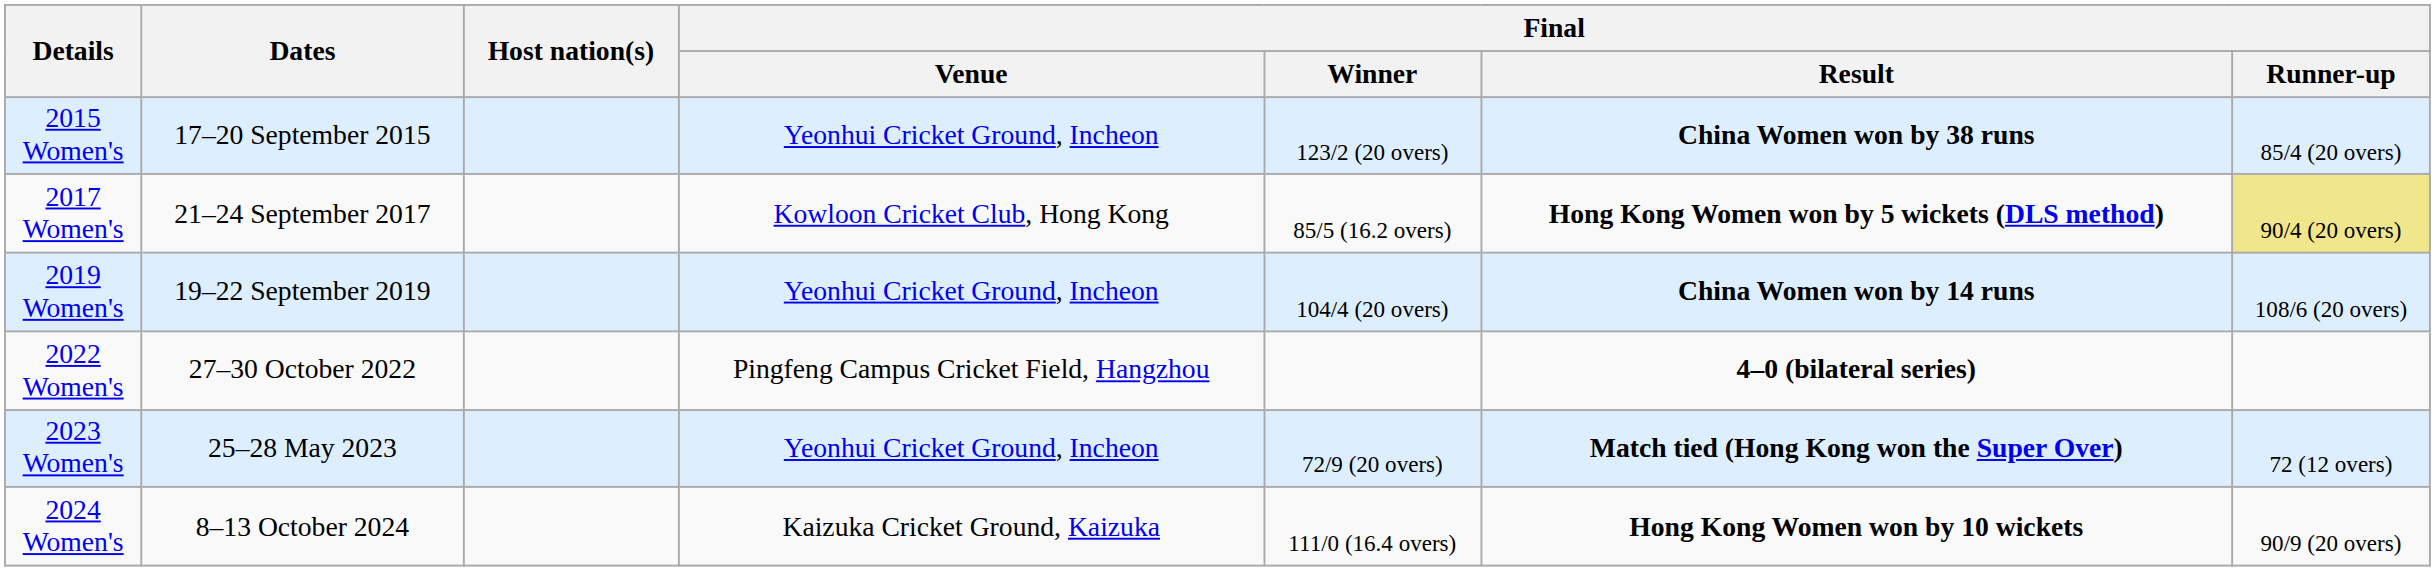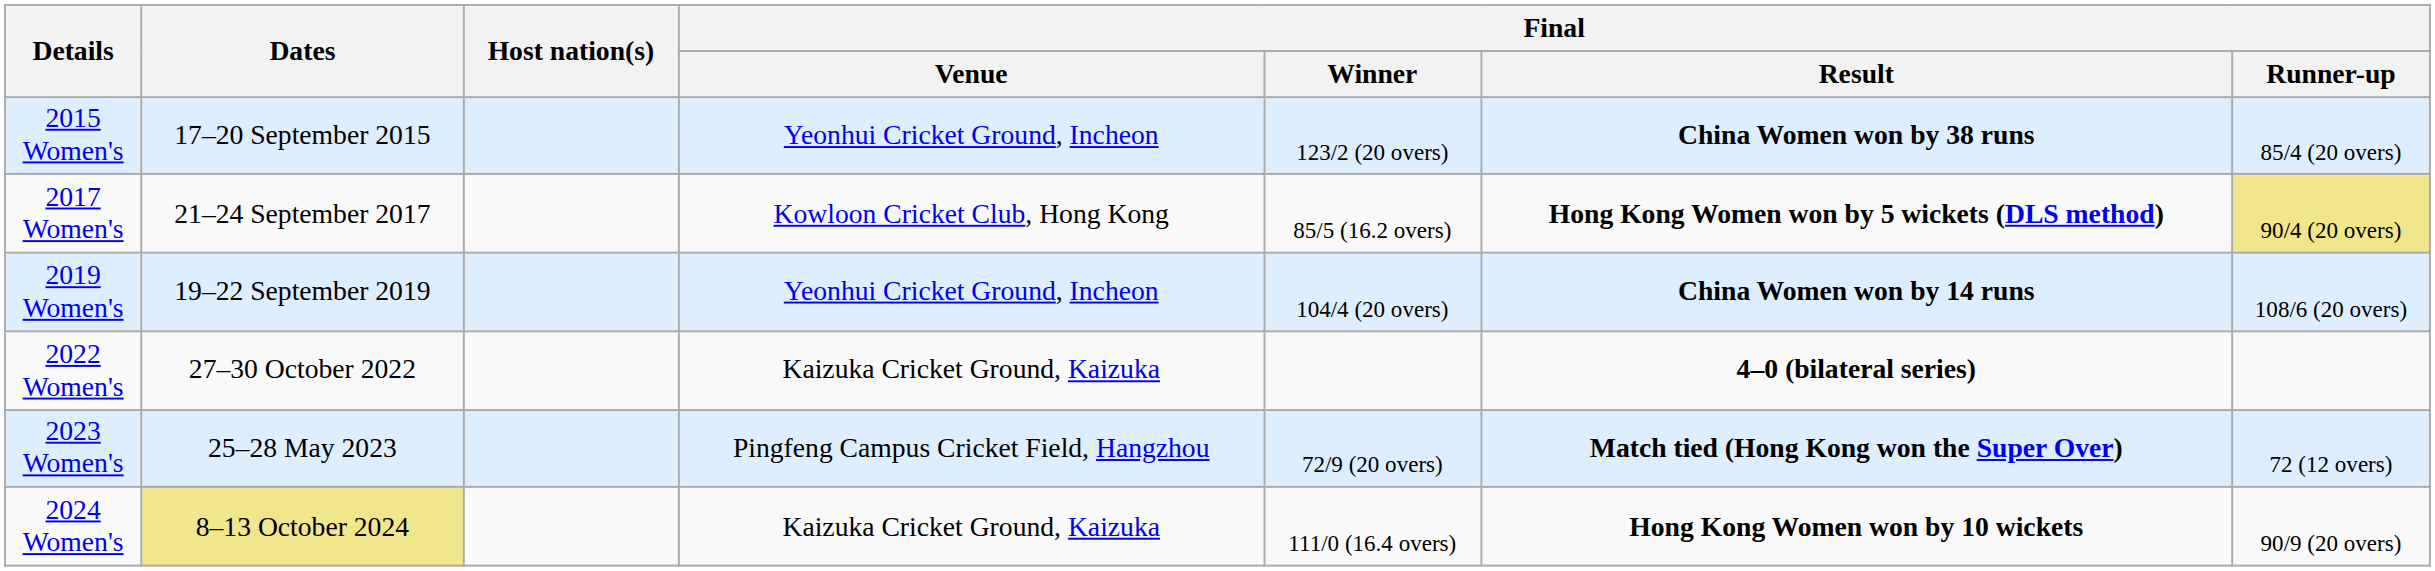2022 Women's | Final / Venue: Pingfeng Campus Cricket Field, Hangzhou -> Kaizuka Cricket Ground, Kaizuka
2023 Women's | Final / Venue: Yeonhui Cricket Ground, Incheon -> Pingfeng Campus Cricket Field, Hangzhou
2024 Women's | Dates: no background -> khaki background
